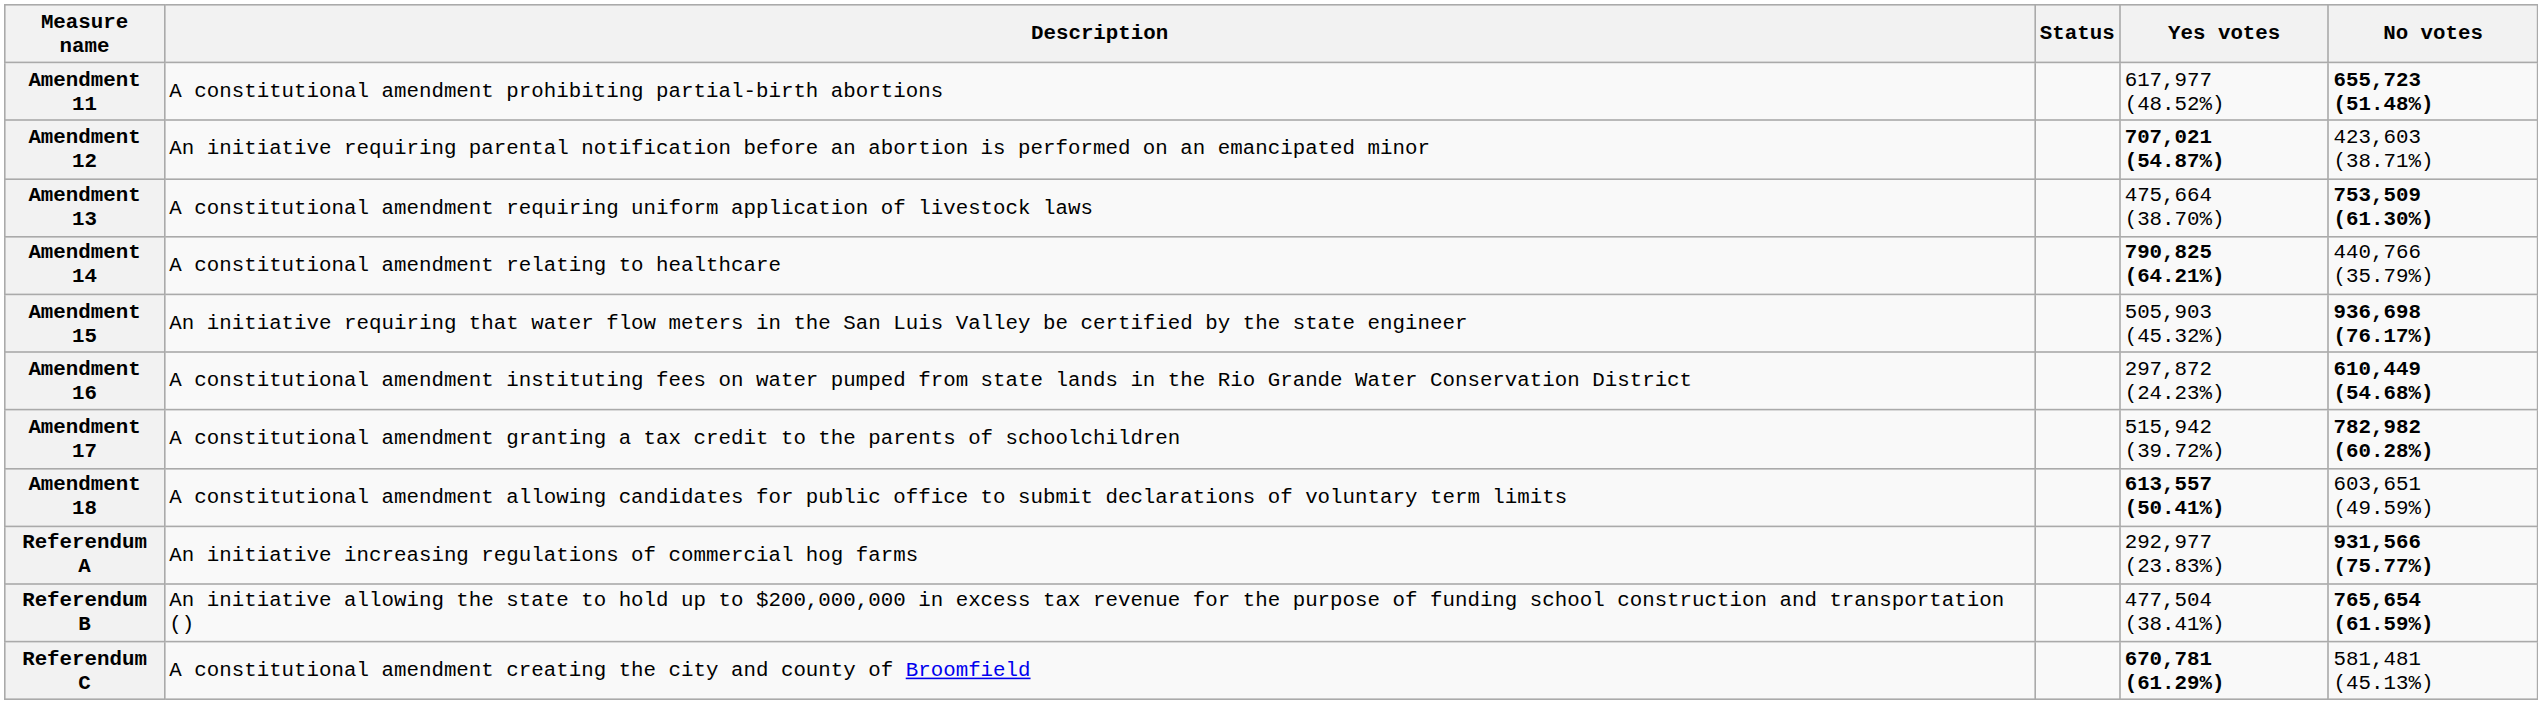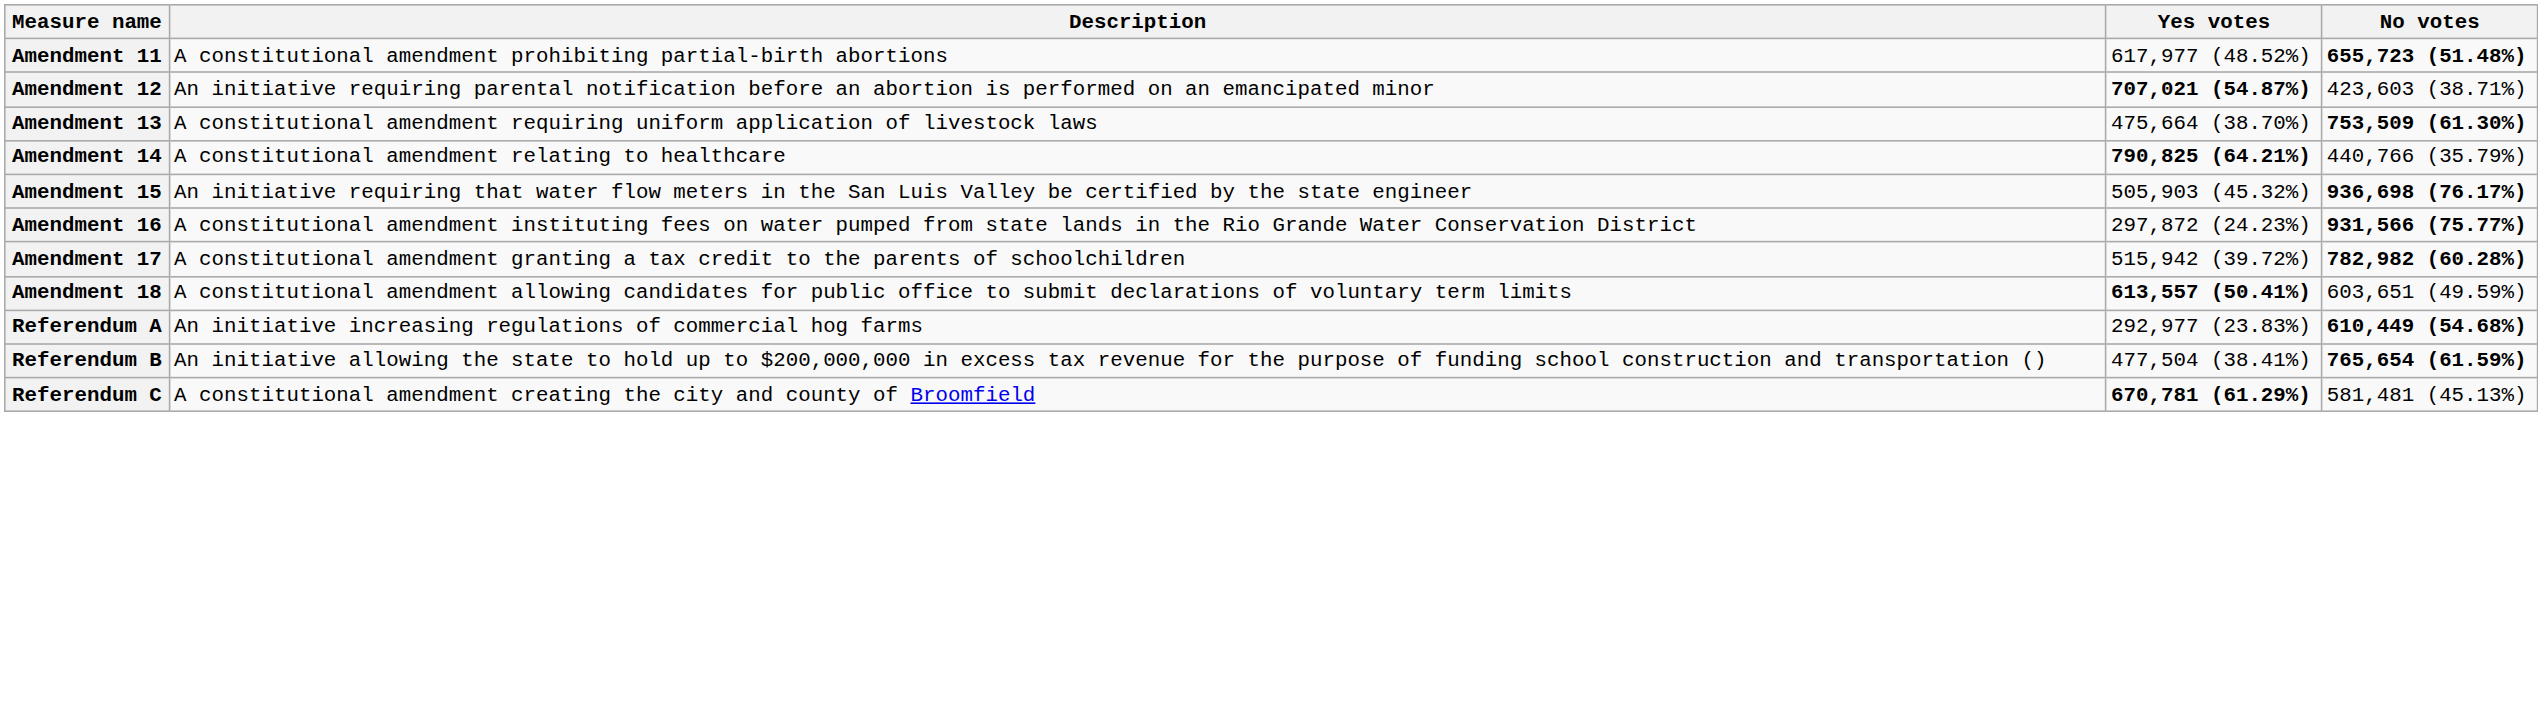- column: Status
Amendment 16 | No votes: 610,449 (54.68%) -> 931,566 (75.77%)
Referendum A | No votes: 931,566 (75.77%) -> 610,449 (54.68%)
